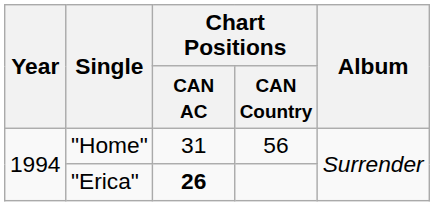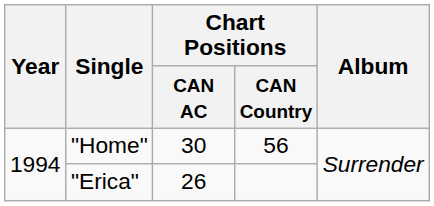"Home" | Chart Positions / CAN AC: 31 -> 30
"Erica" | Chart Positions / CAN AC: bold -> normal
